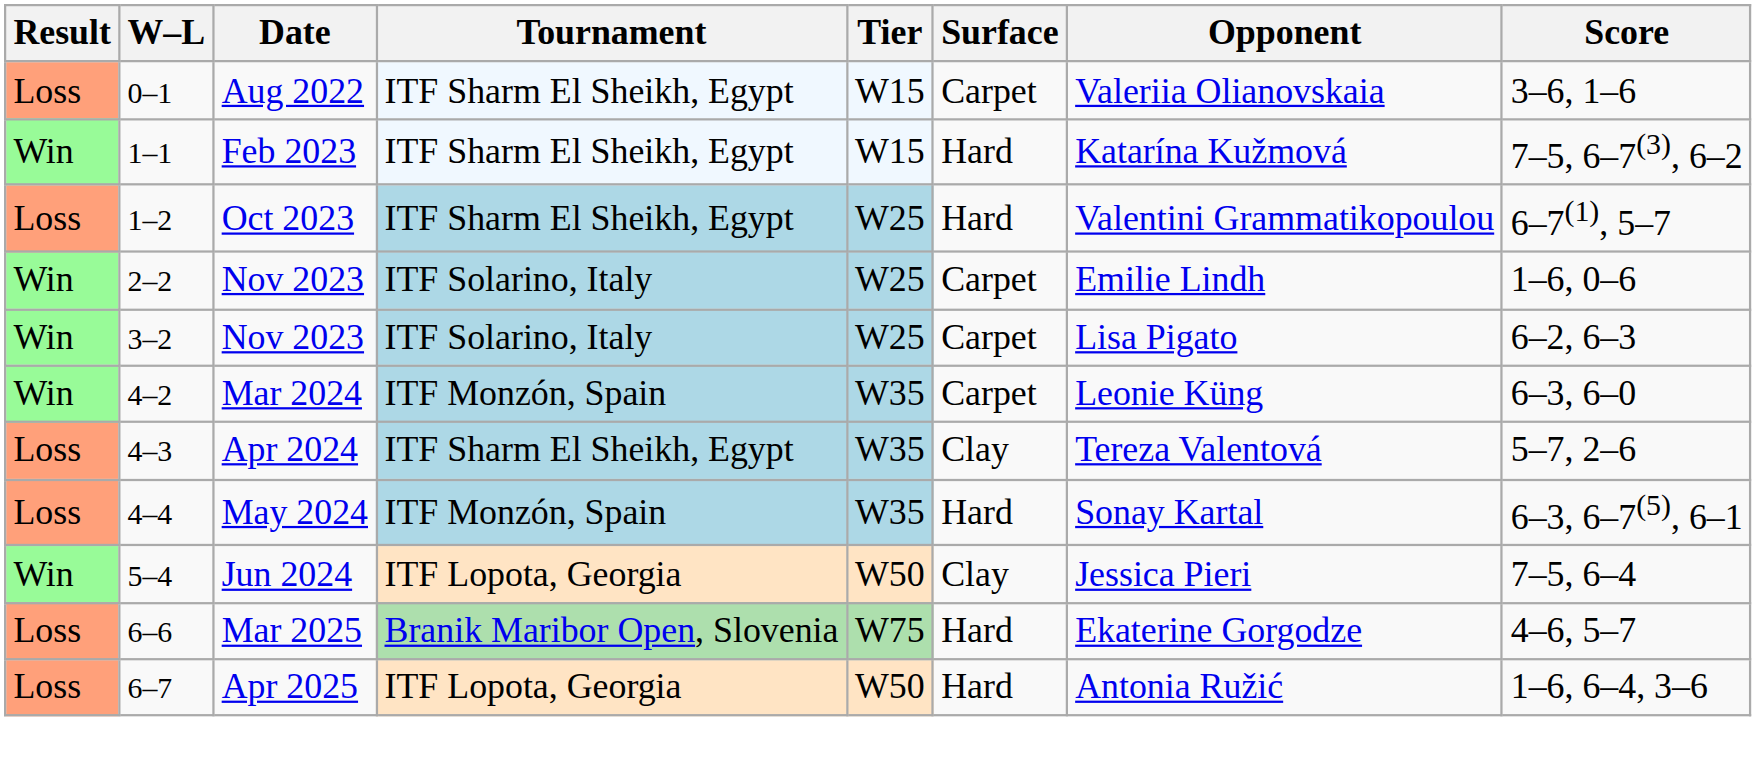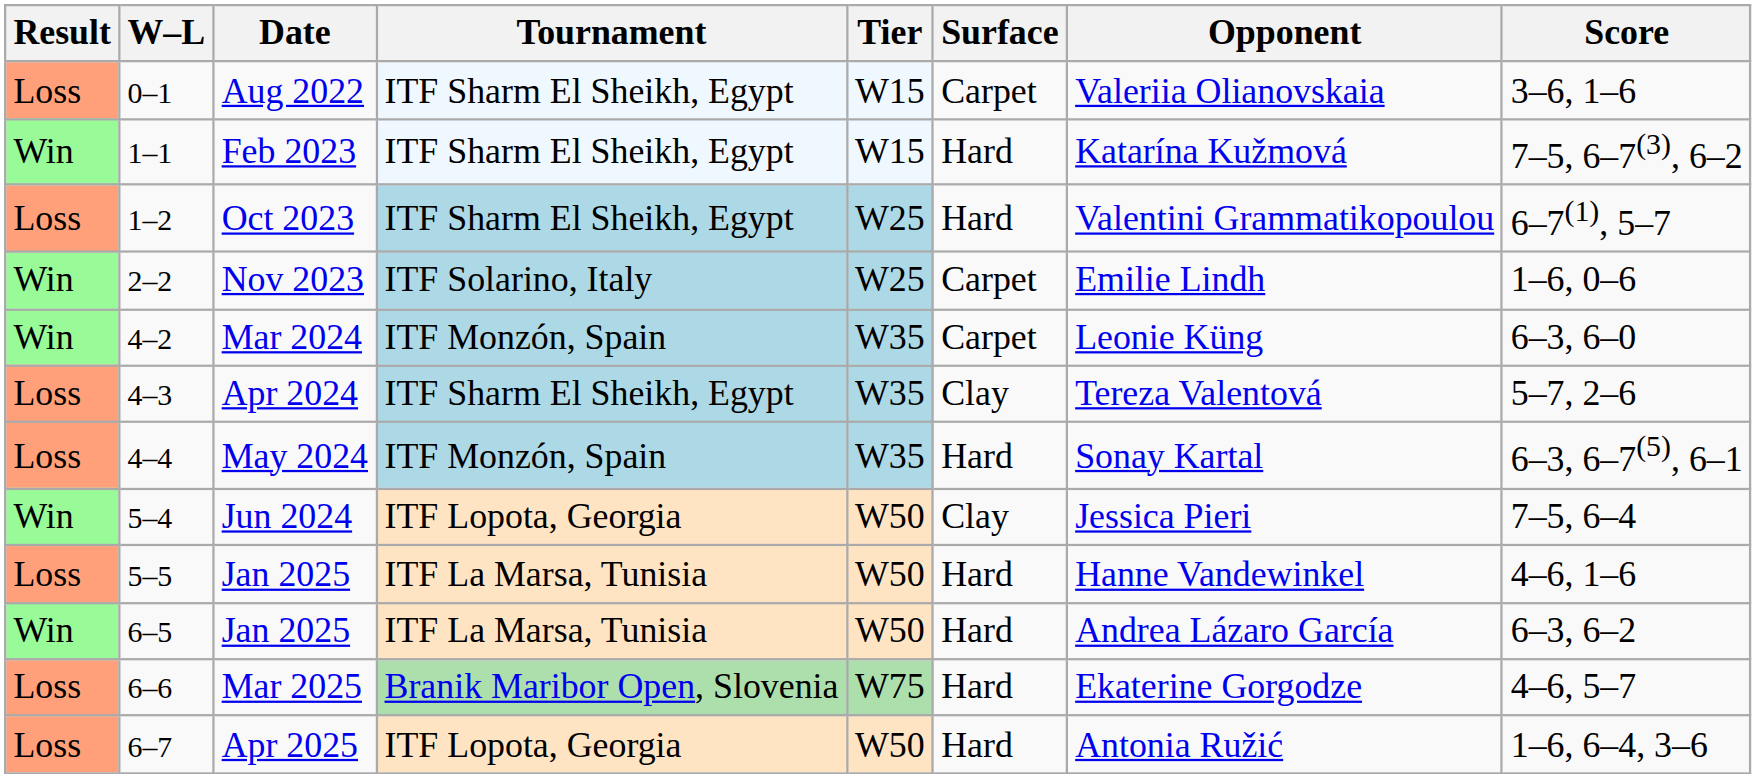- row: Win | 3–2 | Nov 2023 | ITF Solarino, Italy | W25 | Carpet | Lisa Pigato | 6–2, 6–3
+ row: Loss | 5–5 | Jan 2025 | ITF La Marsa, Tunisia | W50 | Hard | Hanne Vandewinkel | 4–6, 1–6
+ row: Win | 6–5 | Jan 2025 | ITF La Marsa, Tunisia | W50 | Hard | Andrea Lázaro García | 6–3, 6–2
